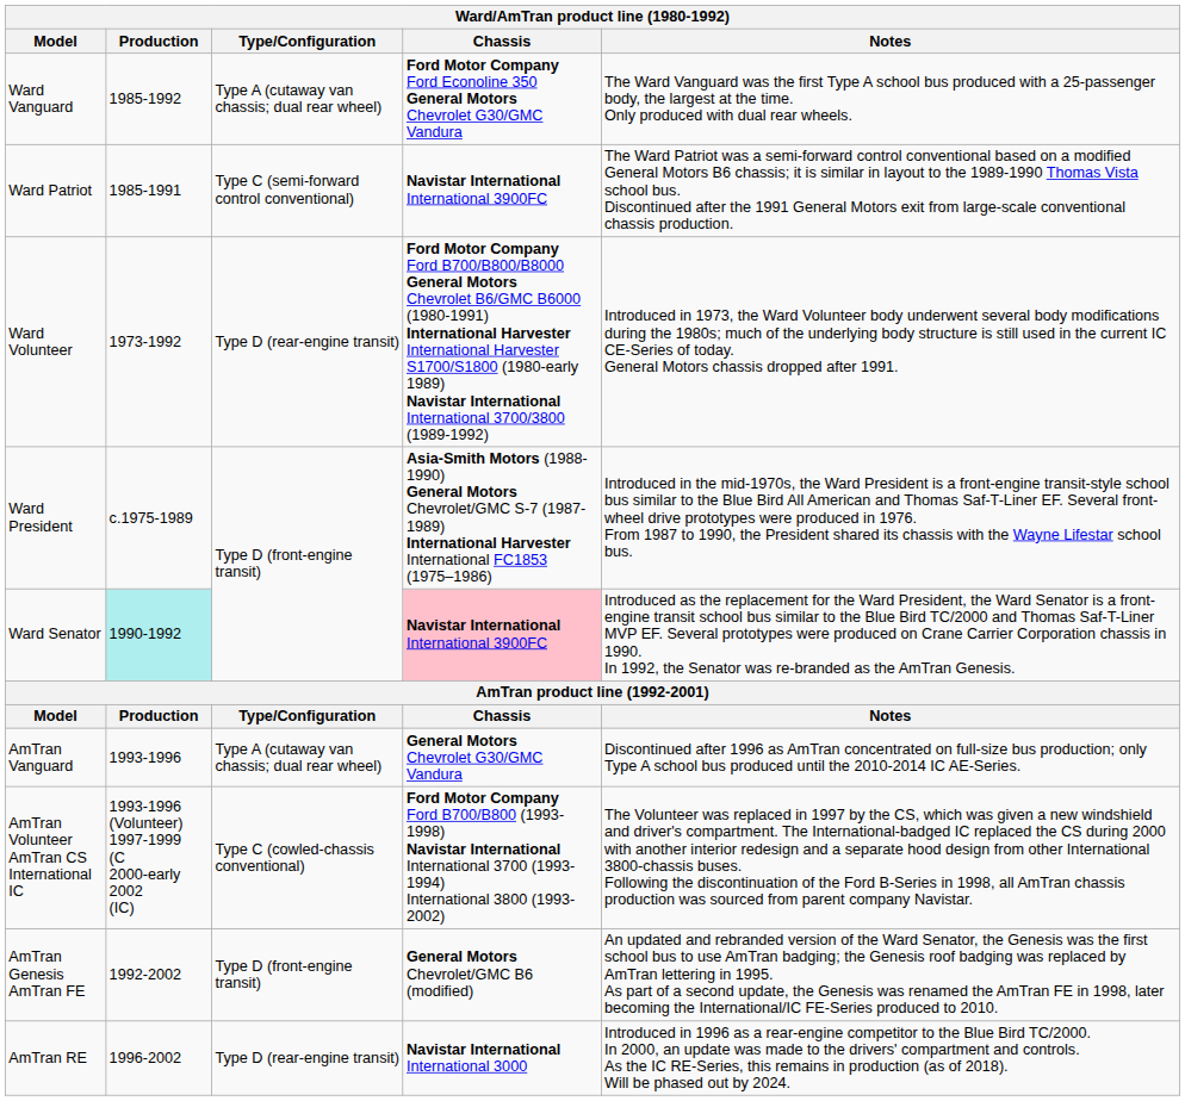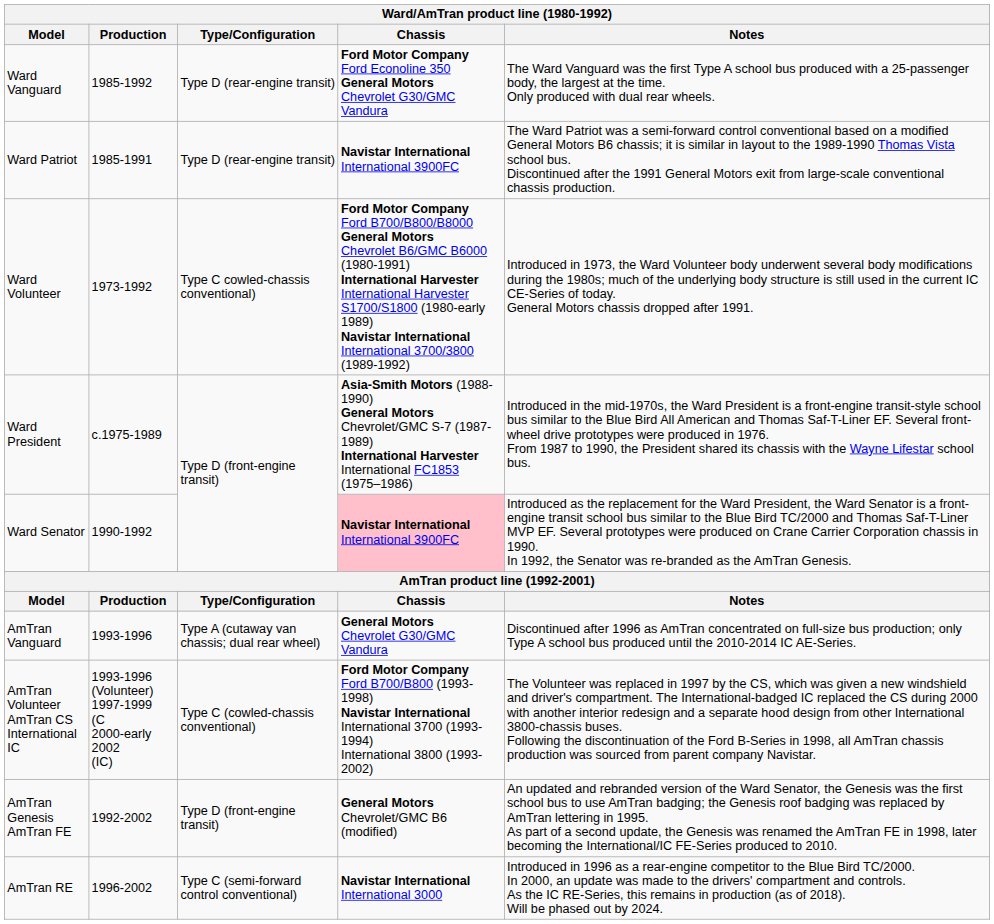Ward Vanguard | Type/Configuration: Type A (cutaway van chassis; dual rear wheel) -> Type D (rear-engine transit)
Ward Patriot | Type/Configuration: Type C (semi-forward control conventional) -> Type D (rear-engine transit)
Ward Volunteer | Type/Configuration: Type D (rear-engine transit) -> Type C cowled-chassis conventional)
Ward Senator | Production: paleturquoise background -> no background
AmTran RE | Type/Configuration: Type D (rear-engine transit) -> Type C (semi-forward control conventional)
